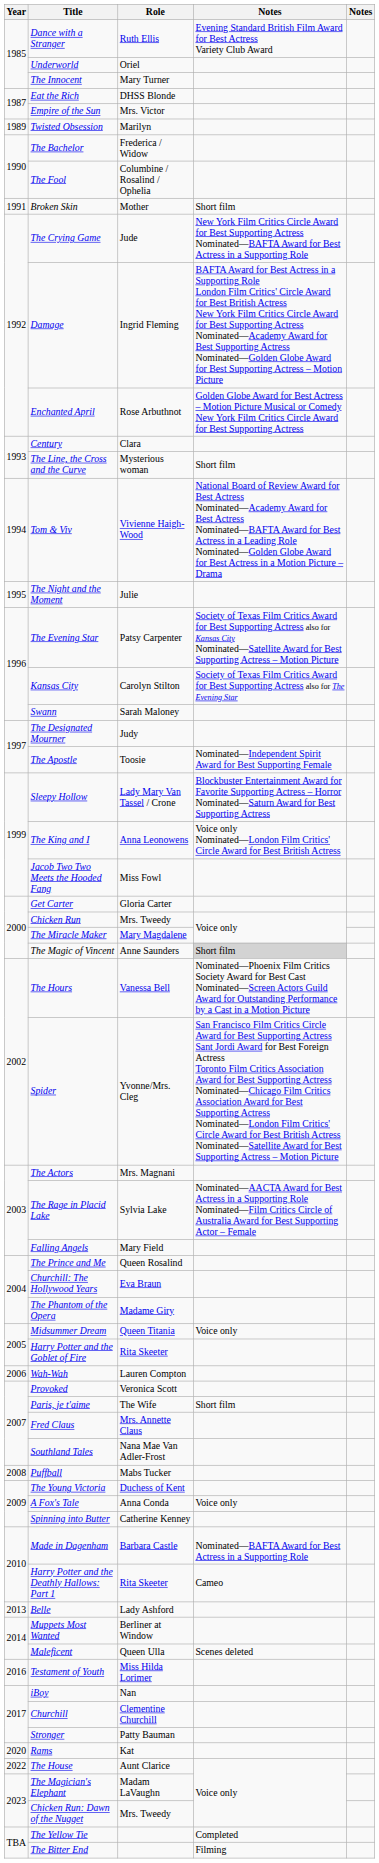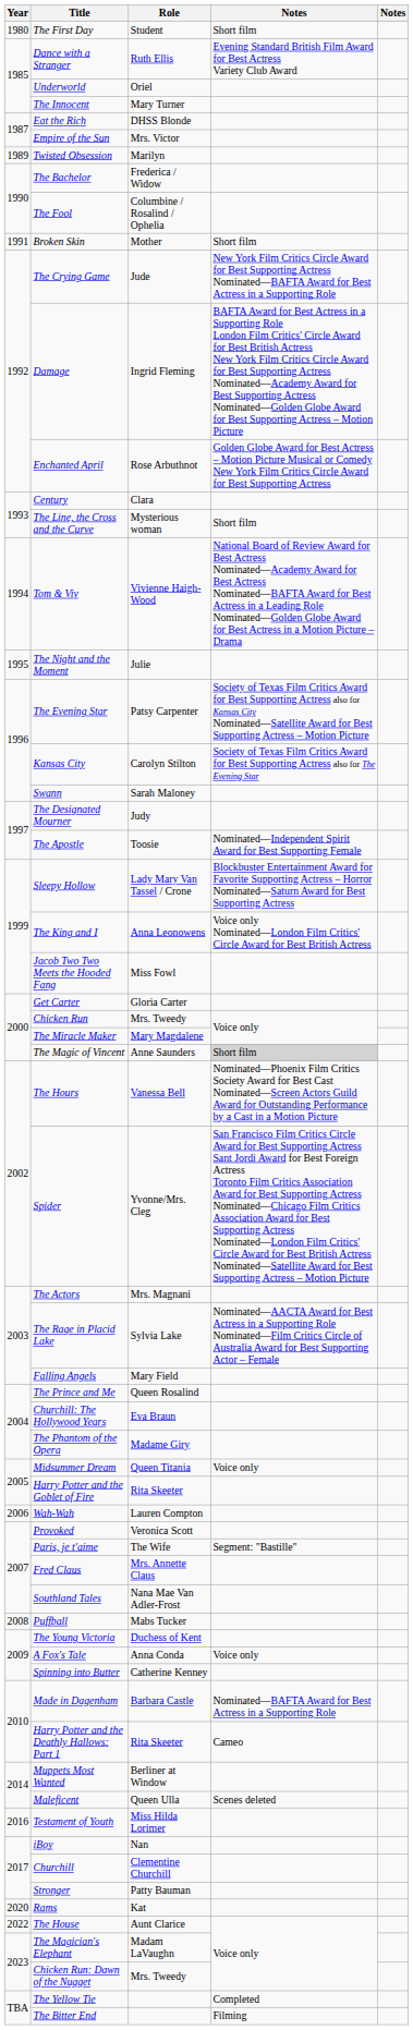+ row: 1980 | The First Day | Student | Short film
Paris, je t'aime | column 4: Short film -> Segment: "Bastille"
- row: 2013 | Belle | Lady Ashford
